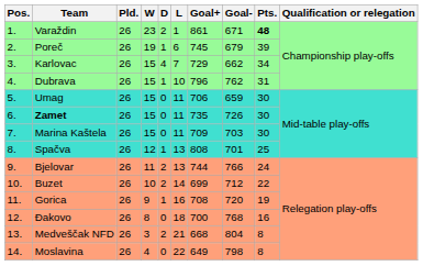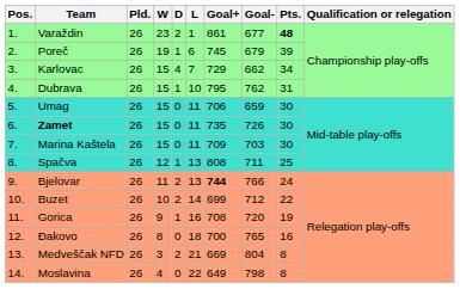Varaždin | Goal-: 671 -> 677
Dubrava | Goal+: 796 -> 795
Spačva | Goal-: 701 -> 711
Bjelovar | Goal+: normal -> bold
Đakovo | Goal-: 768 -> 765
Medveščak NFD | Goal+: 668 -> 669
